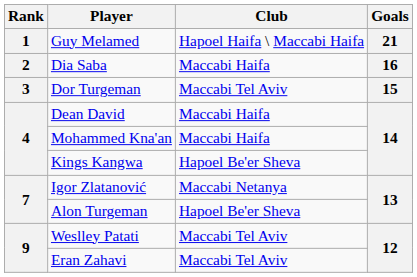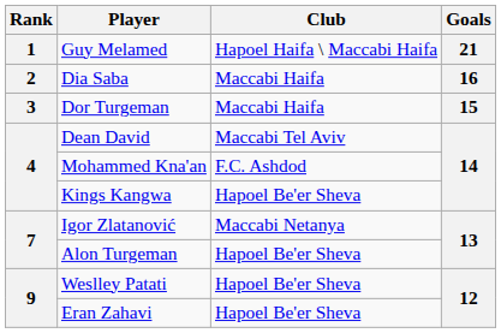Dor Turgeman | Club: Maccabi Tel Aviv -> Maccabi Haifa
Dean David | Club: Maccabi Haifa -> Maccabi Tel Aviv
Mohammed Kna'an | Club: Maccabi Haifa -> F.C. Ashdod
Weslley Patati | Club: Maccabi Tel Aviv -> Hapoel Be'er Sheva
Eran Zahavi | Club: Maccabi Tel Aviv -> Hapoel Be'er Sheva
